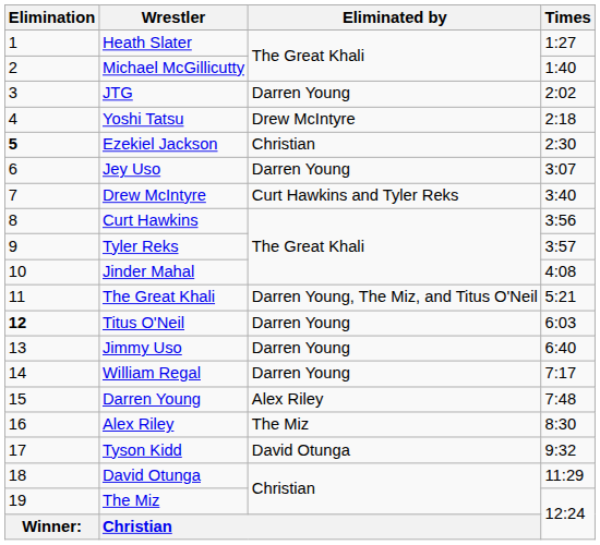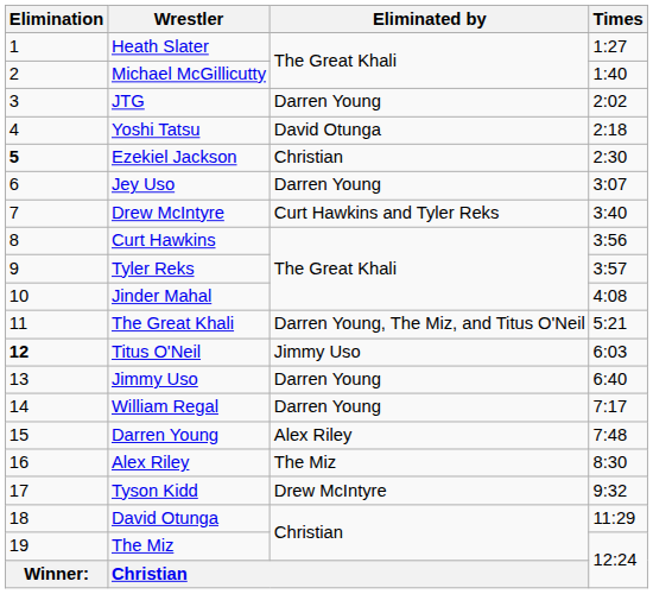Yoshi Tatsu | Eliminated by: Drew McIntyre -> David Otunga
Titus O'Neil | Eliminated by: Darren Young -> Jimmy Uso
Tyson Kidd | Eliminated by: David Otunga -> Drew McIntyre
